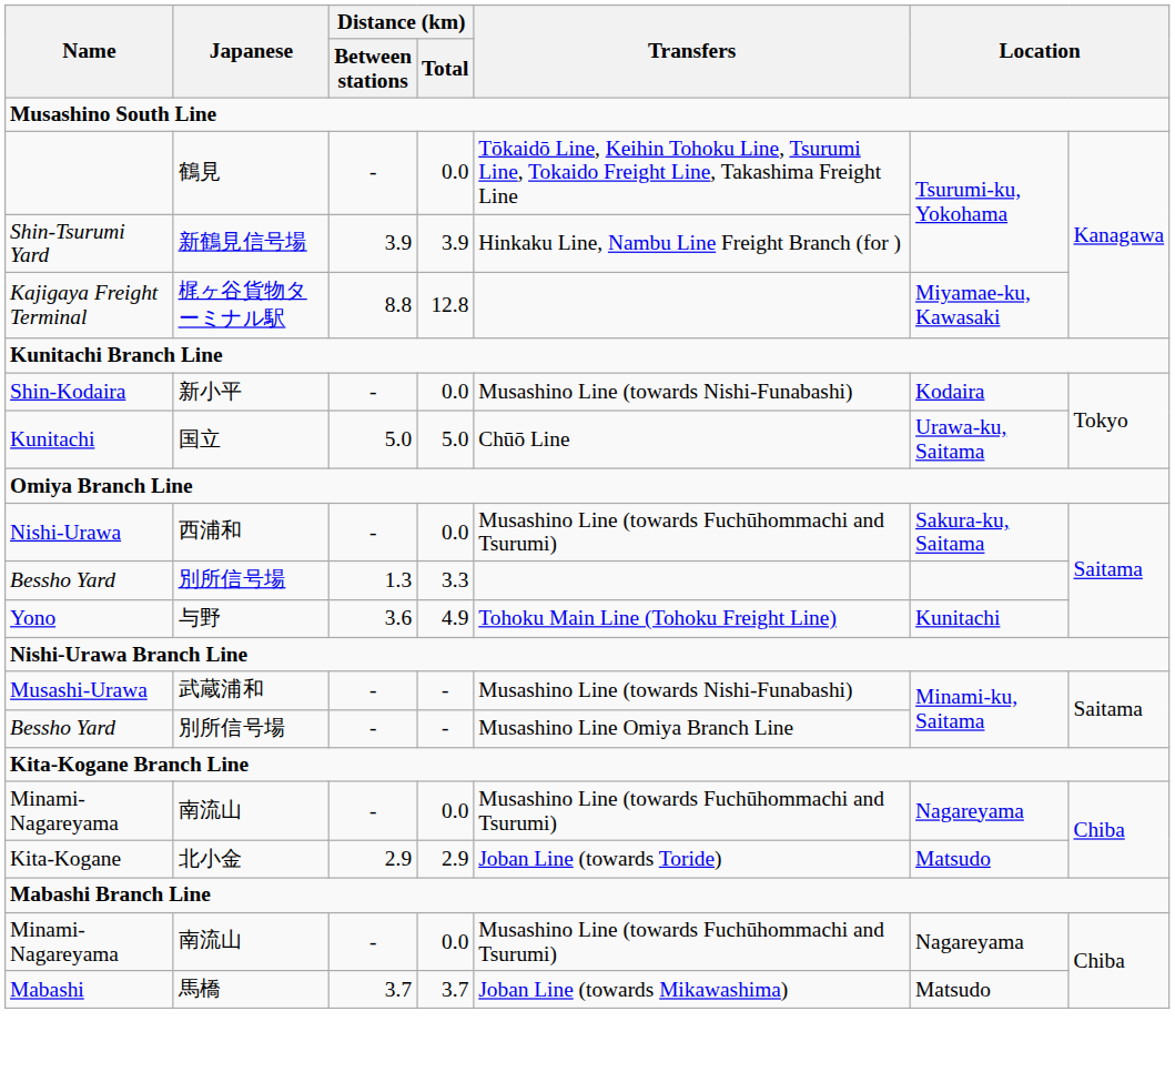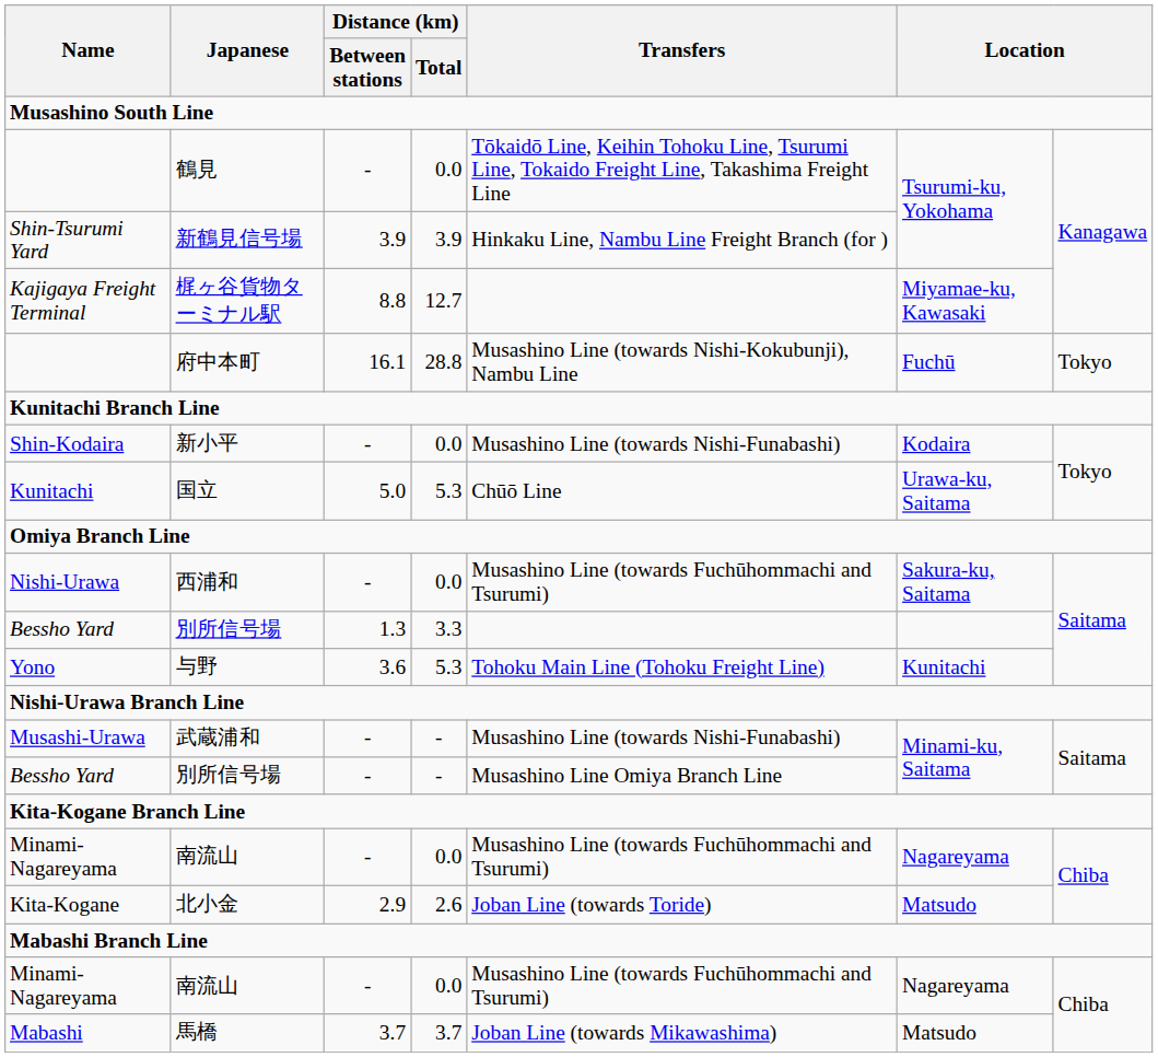梶ヶ谷貨物ターミナル駅 | Distance (km) / Total: 12.8 -> 12.7
+ row: 府中本町 | 16.1 | 28.8 | Musashino Line (towards Nishi-Kokubunji), Nambu Line | Fuchū | Tokyo
国立 | Distance (km) / Total: 5.0 -> 5.3
与野 | Distance (km) / Total: 4.9 -> 5.3
北小金 | Distance (km) / Total: 2.9 -> 2.6
